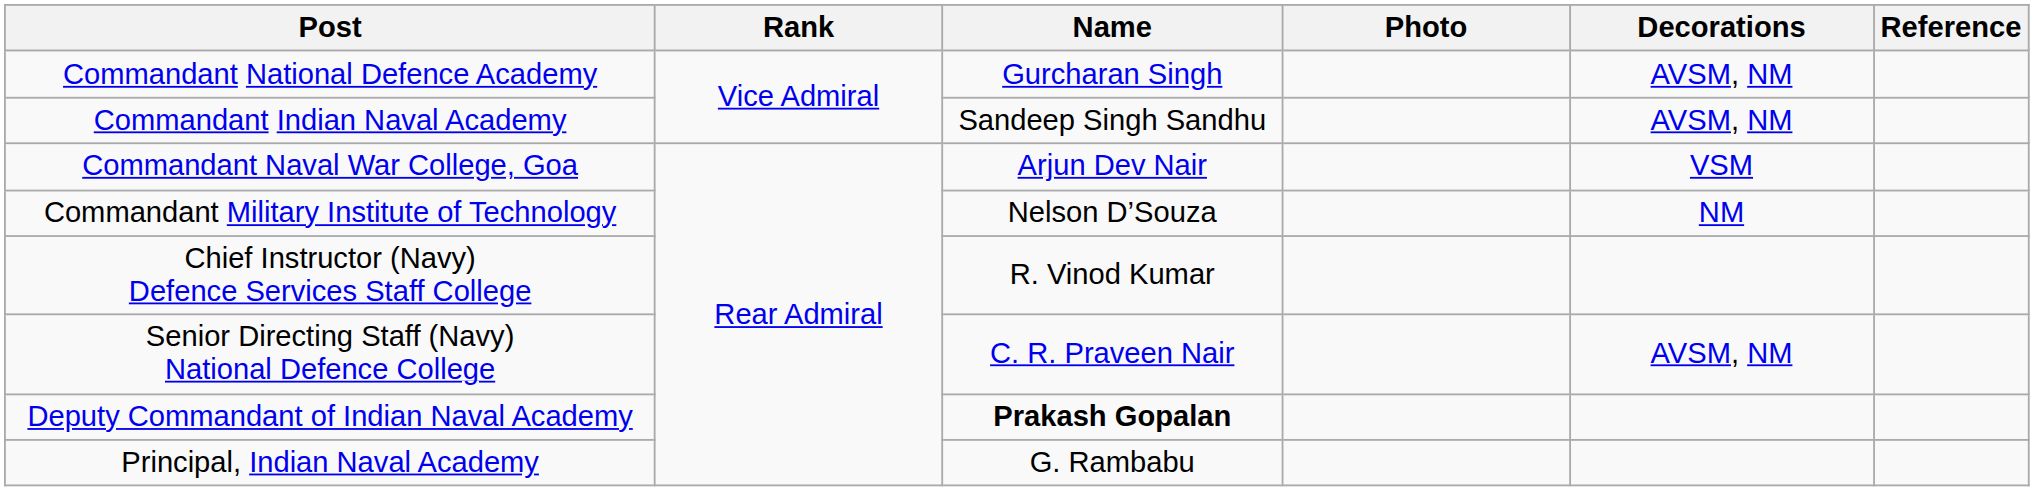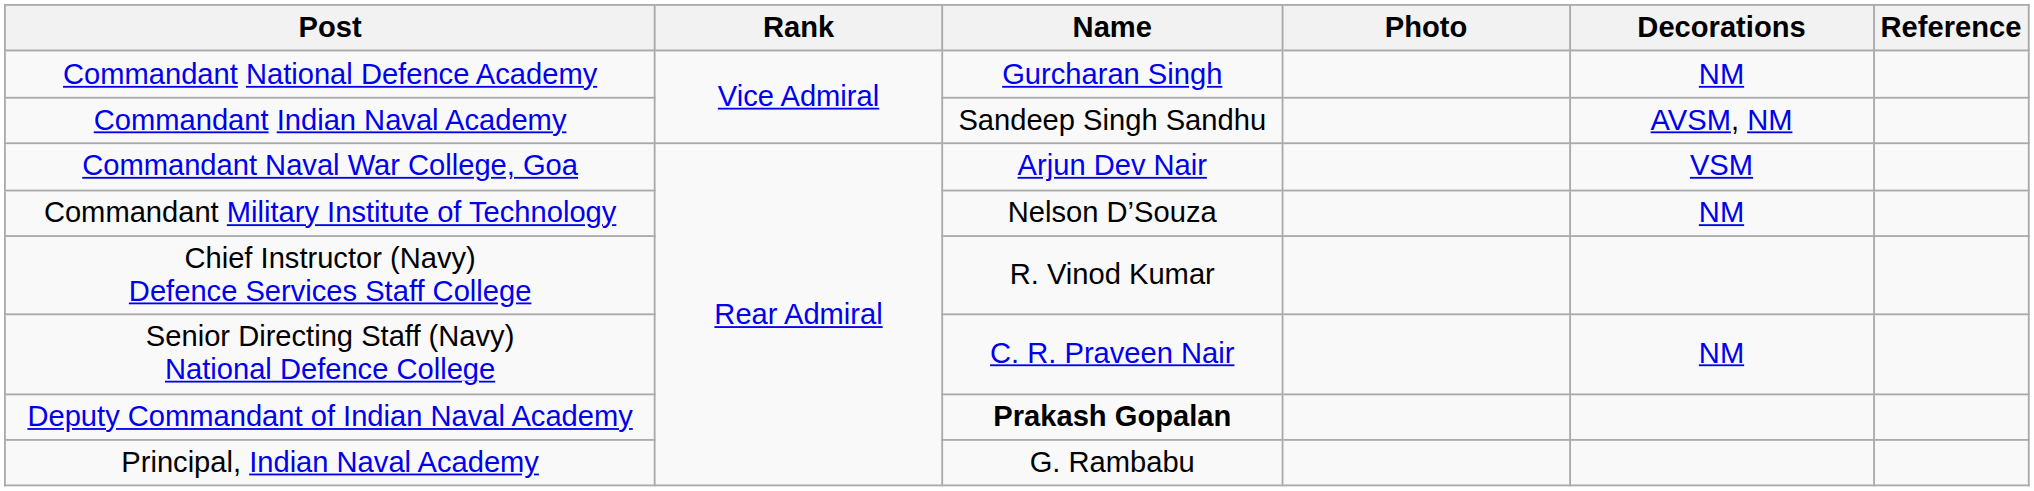Commandant National Defence Academy | Decorations: AVSM, NM -> NM
Senior Directing Staff (Navy) National Defence College | Decorations: AVSM, NM -> NM
